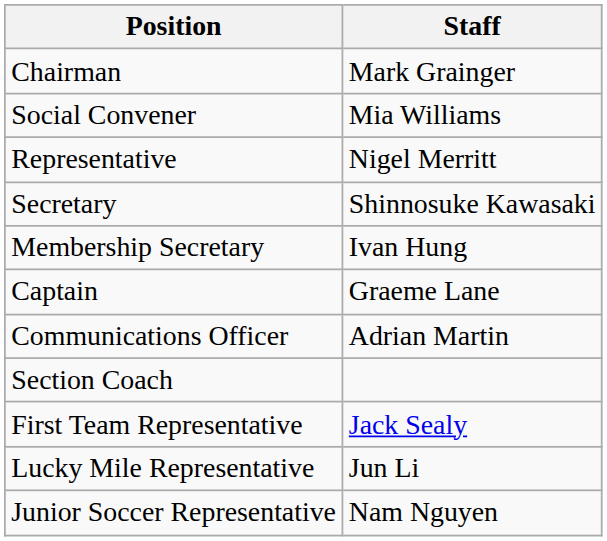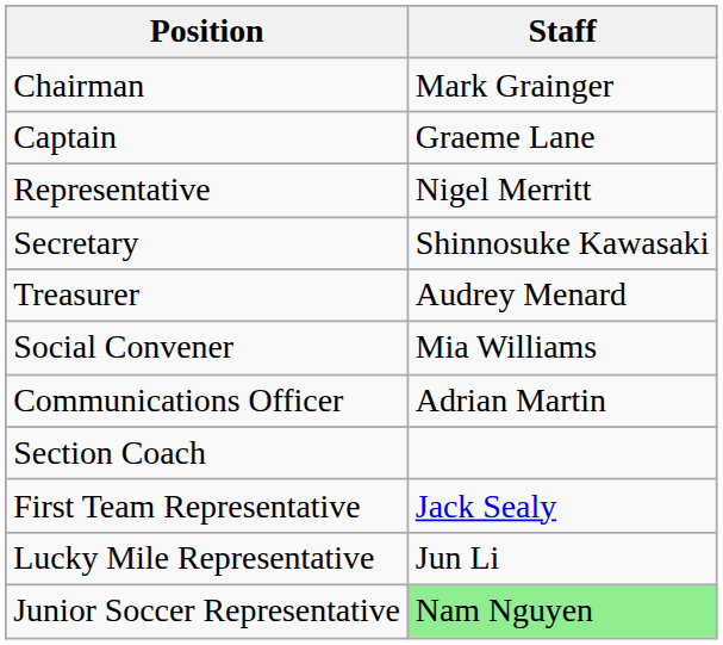rows swapped: Captain <-> Social Convener
+ row: Treasurer | Audrey Menard
- row: Membership Secretary | Ivan Hung
Junior Soccer Representative | Staff: no background -> lightgreen background
